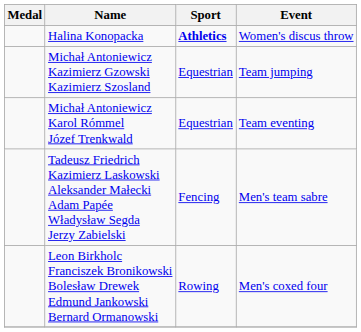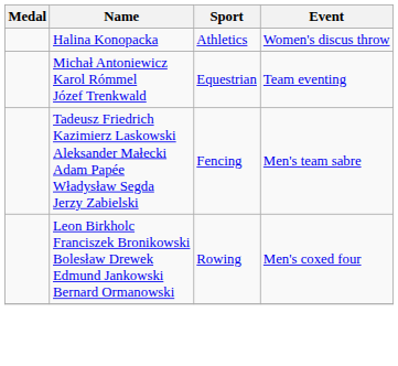Halina Konopacka | Sport: bold -> normal
- row: Michał Antoniewicz Kazimierz Gzowski Kazimierz Szosland | Equestrian | Team jumping
